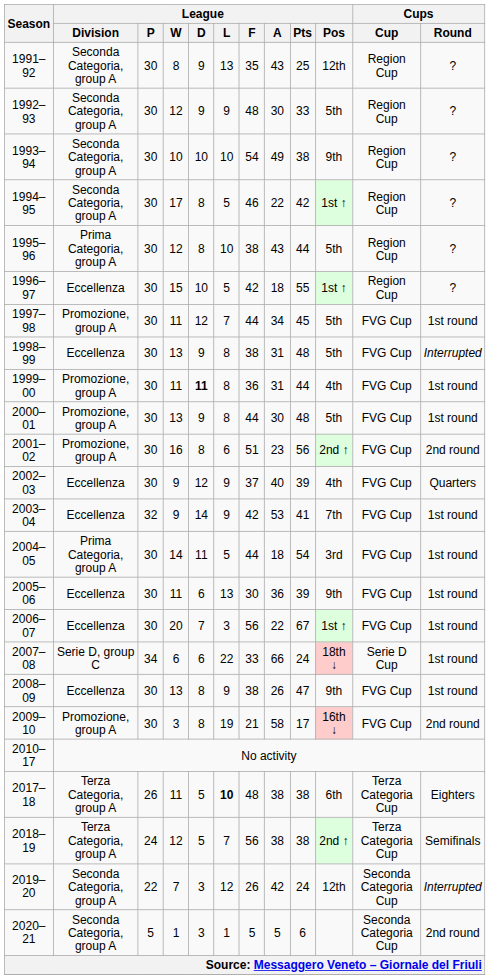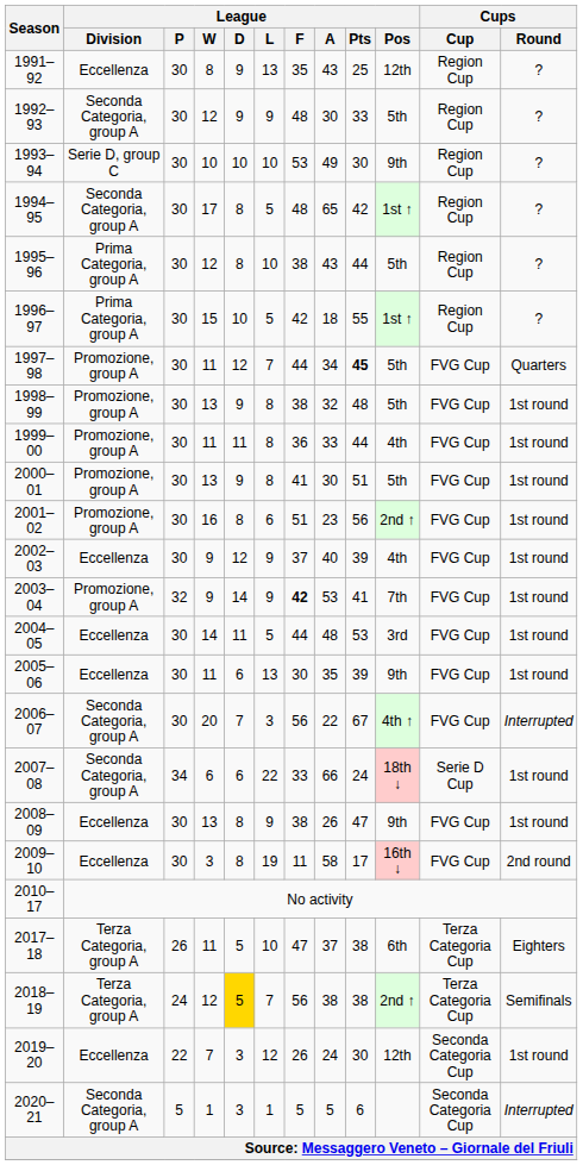1991–92 | League / Division: Seconda Categoria, group A -> Eccellenza
1993–94 | League / Division: Seconda Categoria, group A -> Serie D, group C
1993–94 | League / F: 54 -> 53
1993–94 | League / Pts: 38 -> 30
1994–95 | League / F: 46 -> 48
1994–95 | League / A: 22 -> 65
1996–97 | League / Division: Eccellenza -> Prima Categoria, group A
1997–98 | League / Pts: normal -> bold
1997–98 | Cups / Round: 1st round -> Quarters
1998–99 | League / Division: Eccellenza -> Promozione, group A
1998–99 | League / A: 31 -> 32
1998–99 | Cups / Round: Interrupted -> 1st round
1999–00 | League / D: bold -> normal
1999–00 | League / A: 31 -> 33
2000–01 | League / F: 44 -> 41
2000–01 | League / Pts: 48 -> 51
2001–02 | Cups / Round: 2nd round -> 1st round
2002–03 | Cups / Round: Quarters -> 1st round
2003–04 | League / Division: Eccellenza -> Promozione, group A
2003–04 | League / F: normal -> bold
2004–05 | League / Division: Prima Categoria, group A -> Eccellenza
2004–05 | League / A: 18 -> 48
2004–05 | League / Pts: 54 -> 53
2005–06 | League / A: 36 -> 35
2006–07 | League / Division: Eccellenza -> Seconda Categoria, group A
2006–07 | League / Pos: 1st ↑ -> 4th ↑
2006–07 | Cups / Round: 1st round -> Interrupted
2007–08 | League / Division: Serie D, group C -> Seconda Categoria, group A
2009–10 | League / Division: Promozione, group A -> Eccellenza
2009–10 | League / F: 21 -> 11
2017–18 | League / L: bold -> normal
2017–18 | League / F: 48 -> 47
2017–18 | League / A: 38 -> 37
2018–19 | League / D: no background -> gold background
2019–20 | League / Division: Seconda Categoria, group A -> Eccellenza
2019–20 | League / A: 42 -> 24
2019–20 | League / Pts: 24 -> 30
2019–20 | Cups / Round: Interrupted -> 1st round
2020–21 | Cups / Round: 2nd round -> Interrupted
